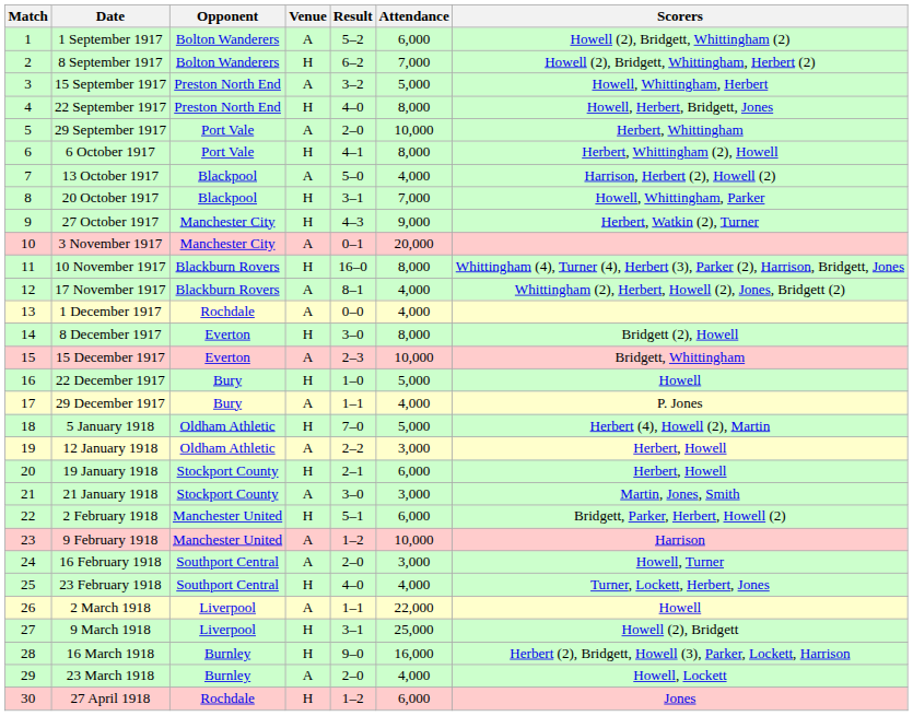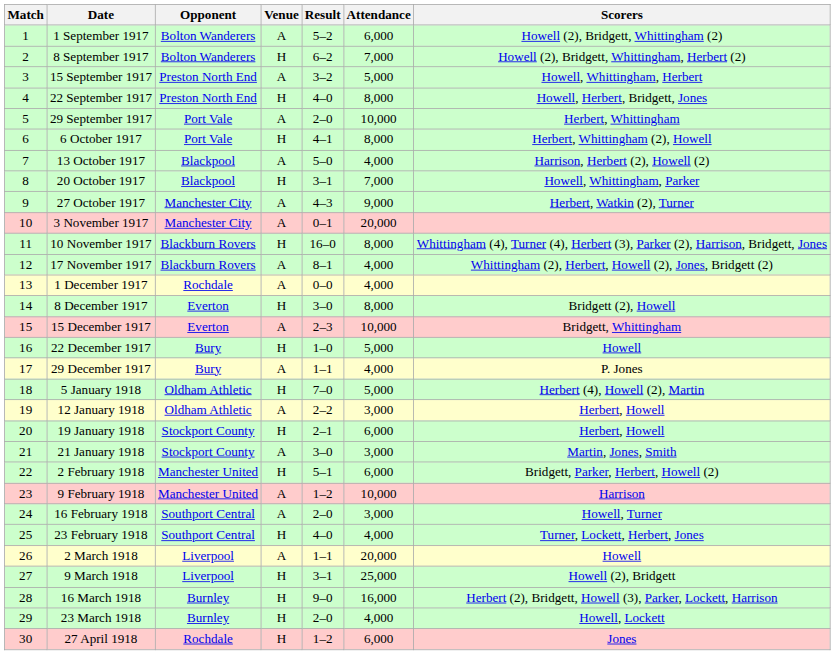27 October 1917 | Venue: H -> A
2 March 1918 | Attendance: 22,000 -> 20,000
23 March 1918 | Venue: A -> H
